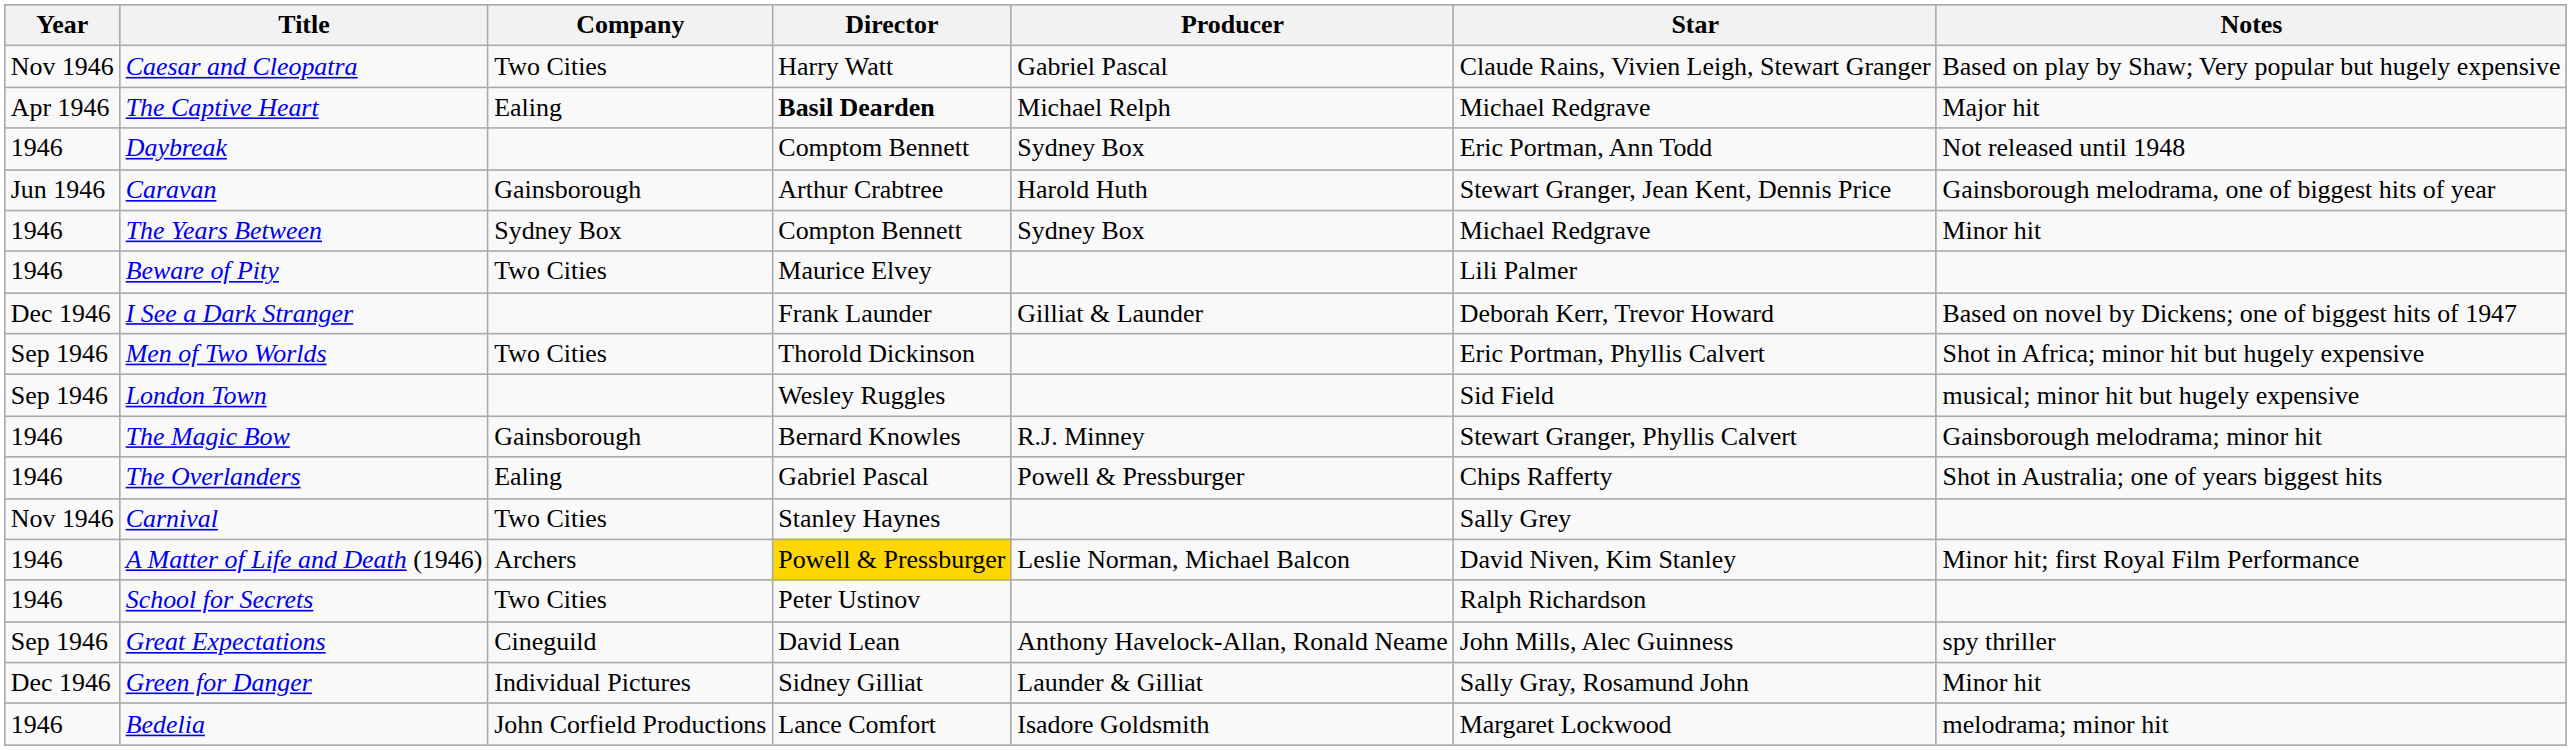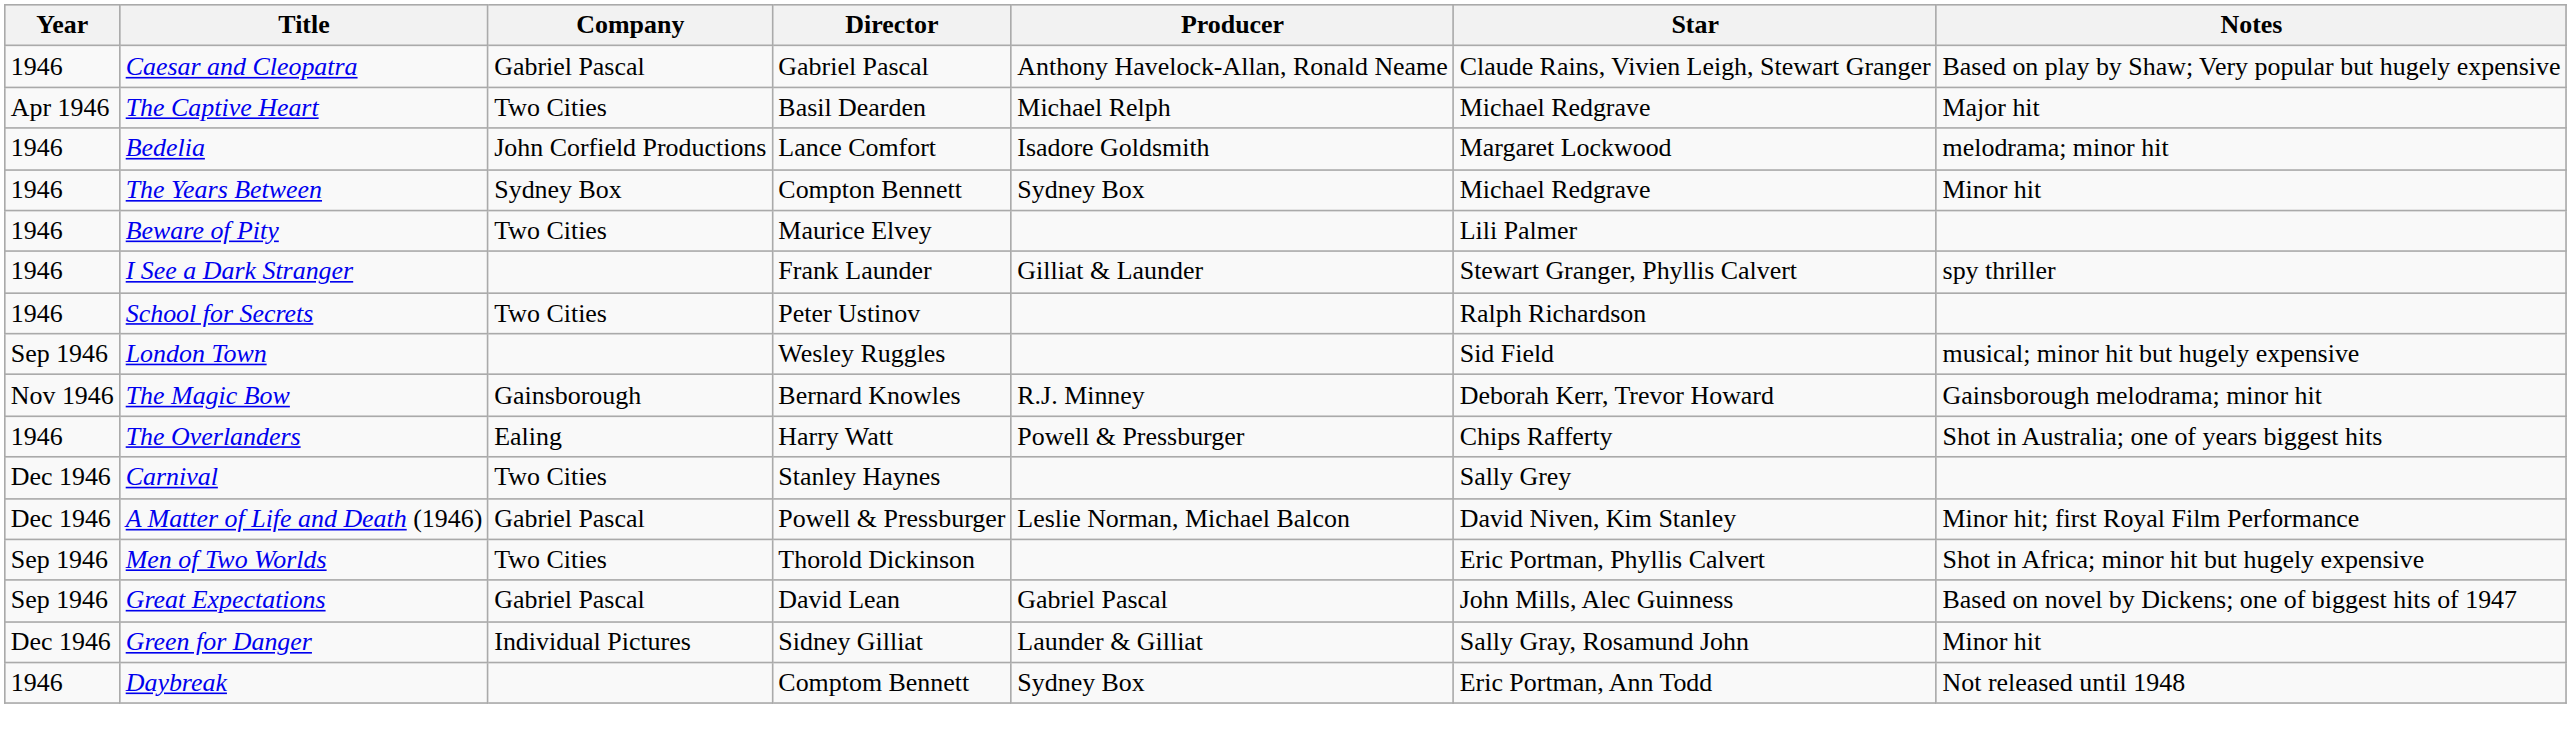Caesar and Cleopatra | Year: Nov 1946 -> 1946
Caesar and Cleopatra | Company: Two Cities -> Gabriel Pascal
Caesar and Cleopatra | Director: Harry Watt -> Gabriel Pascal
Caesar and Cleopatra | Producer: Gabriel Pascal -> Anthony Havelock-Allan, Ronald Neame
The Captive Heart | Company: Ealing -> Two Cities
The Captive Heart | Director: bold -> normal
rows swapped: Bedelia <-> Daybreak
- row: Jun 1946 | Caravan | Gainsborough | Arthur Crabtree | Harold Huth | Stewart Granger, Jean Kent, Dennis Price | Gainsborough melodrama, one of biggest hits of year
I See a Dark Stranger | Year: Dec 1946 -> 1946
I See a Dark Stranger | Star: Deborah Kerr, Trevor Howard -> Stewart Granger, Phyllis Calvert
I See a Dark Stranger | Notes: Based on novel by Dickens; one of biggest hits of 1947 -> spy thriller
rows swapped: Men of Two Worlds <-> School for Secrets
The Magic Bow | Year: 1946 -> Nov 1946
The Magic Bow | Star: Stewart Granger, Phyllis Calvert -> Deborah Kerr, Trevor Howard
The Overlanders | Director: Gabriel Pascal -> Harry Watt
Carnival | Year: Nov 1946 -> Dec 1946
A Matter of Life and Death (1946) | Year: 1946 -> Dec 1946
A Matter of Life and Death (1946) | Company: Archers -> Gabriel Pascal
A Matter of Life and Death (1946) | Director: gold background -> no background
Great Expectations | Company: Cineguild -> Gabriel Pascal
Great Expectations | Producer: Anthony Havelock-Allan, Ronald Neame -> Gabriel Pascal
Great Expectations | Notes: spy thriller -> Based on novel by Dickens; one of biggest hits of 1947
